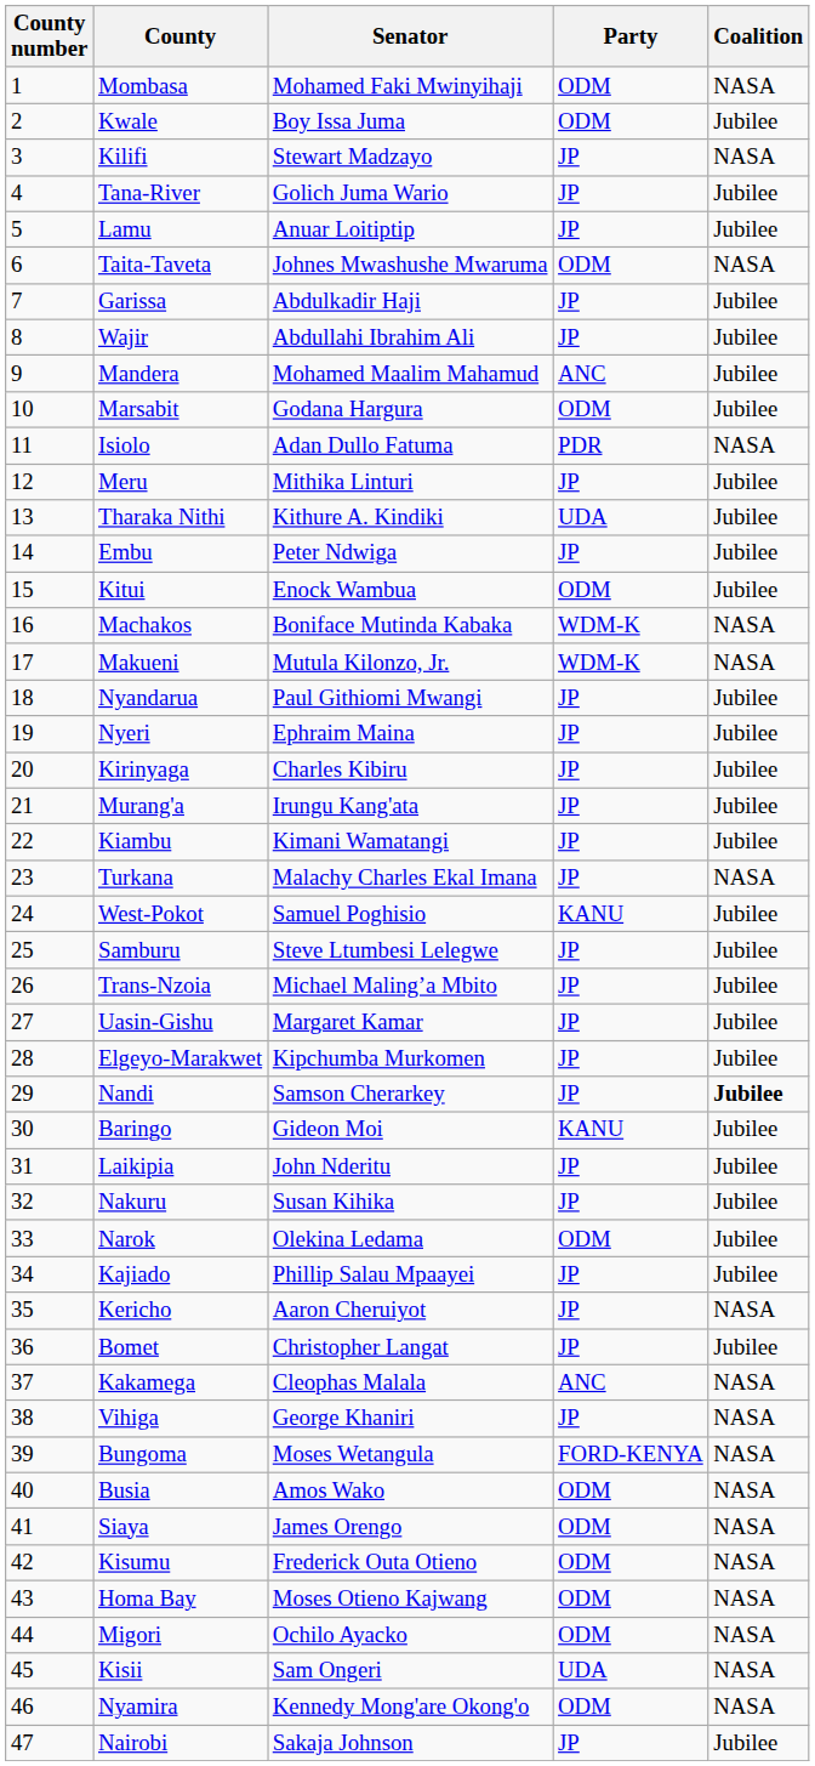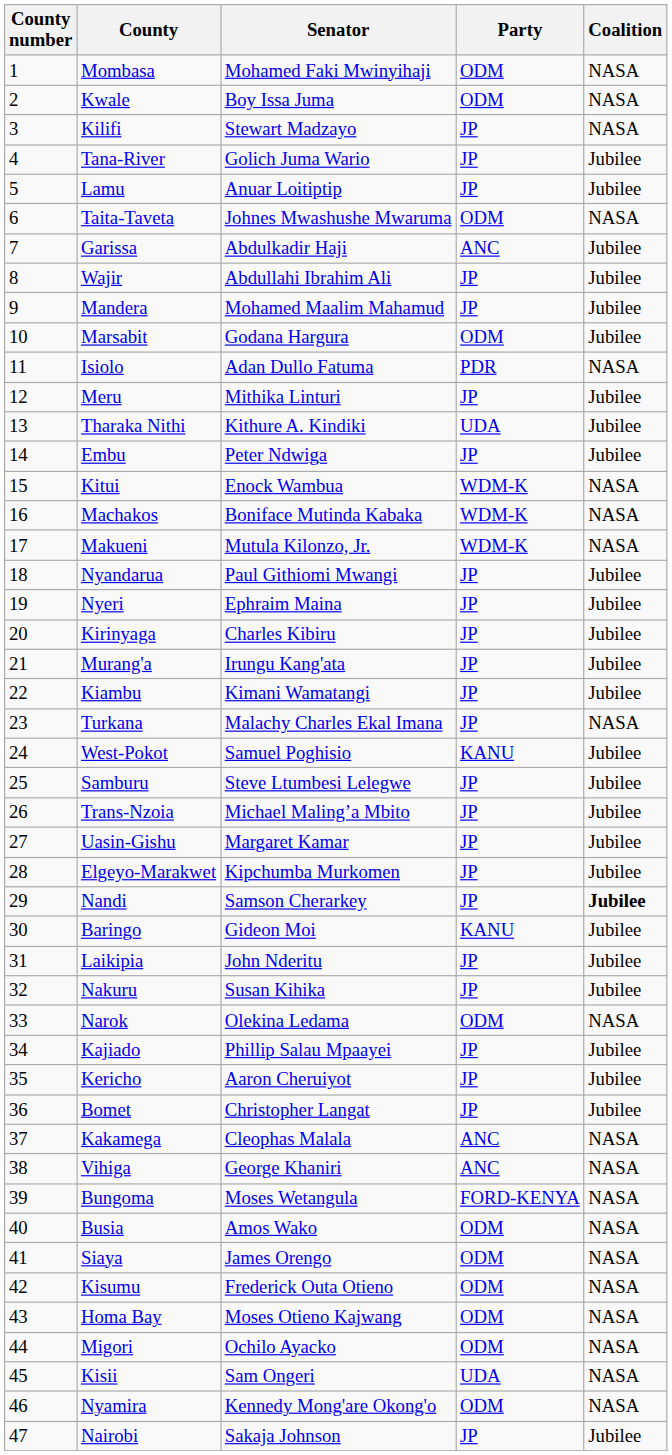Kwale | Coalition: Jubilee -> NASA
Garissa | Party: JP -> ANC
Mandera | Party: ANC -> JP
Kitui | Party: ODM -> WDM-K
Kitui | Coalition: Jubilee -> NASA
Narok | Coalition: Jubilee -> NASA
Kericho | Coalition: NASA -> Jubilee
Vihiga | Party: JP -> ANC
